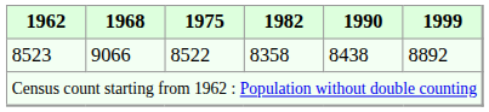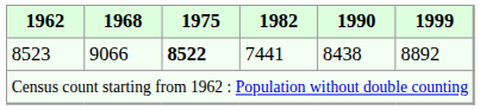8523 | 1975: normal -> bold
8523 | 1982: 8358 -> 7441
